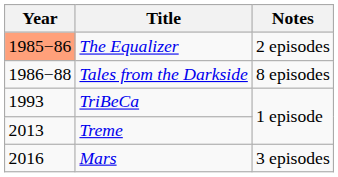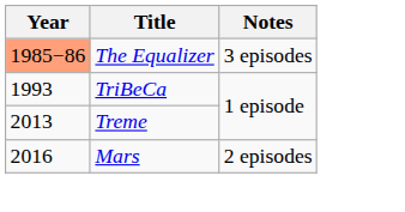The Equalizer | Notes: 2 episodes -> 3 episodes
- row: 1986−88 | Tales from the Darkside | 8 episodes
Mars | Notes: 3 episodes -> 2 episodes
